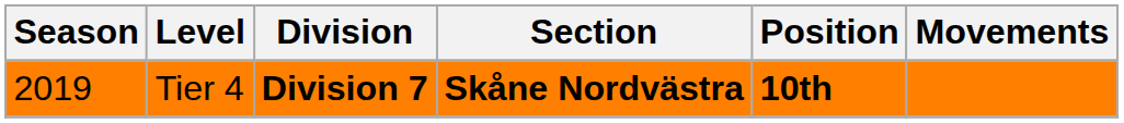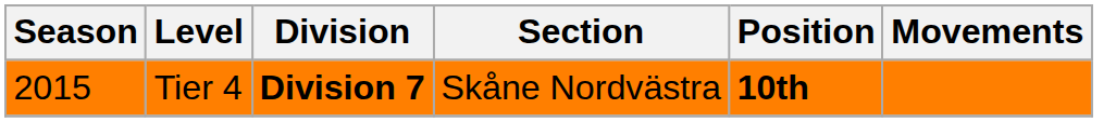Tier 4 | Season: 2019 -> 2015
Tier 4 | Section: bold -> normal
